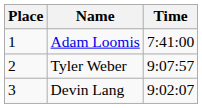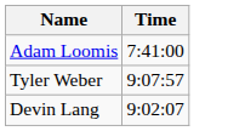- column: Place | 1 | 2 | 3
